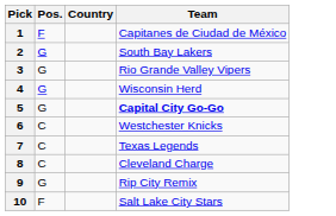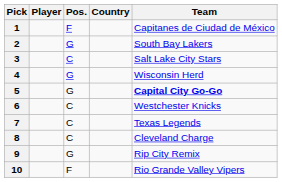+ column: Player
3 | Pos.: G -> C
3 | Team: Rio Grande Valley Vipers -> Salt Lake City Stars
10 | Team: Salt Lake City Stars -> Rio Grande Valley Vipers
